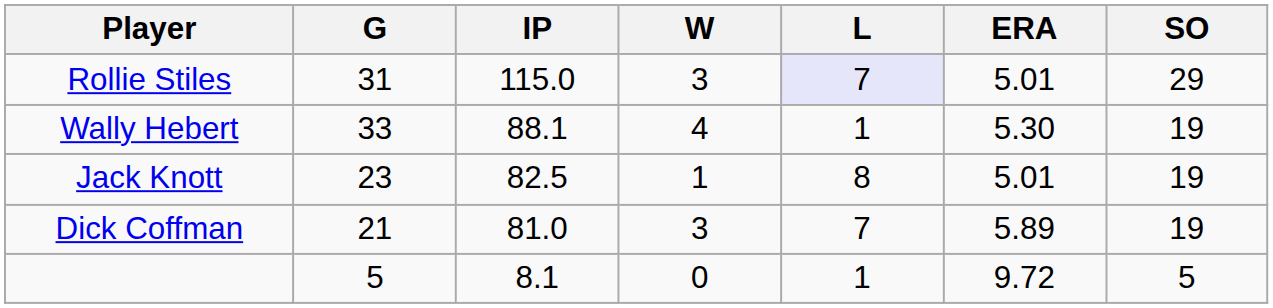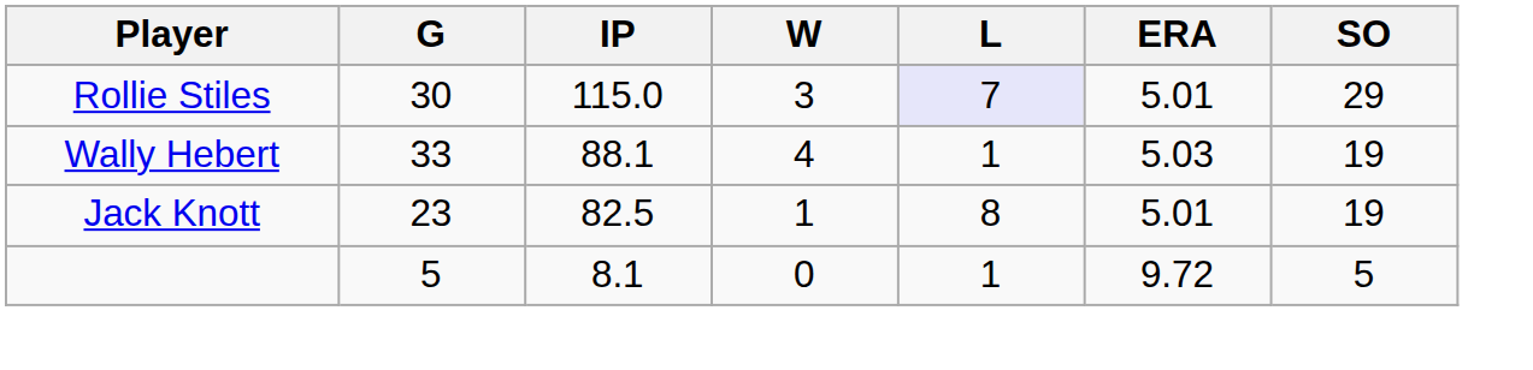Rollie Stiles | G: 31 -> 30
Wally Hebert | ERA: 5.30 -> 5.03
- row: Dick Coffman | 21 | 81.0 | 3 | 7 | 5.89 | 19
